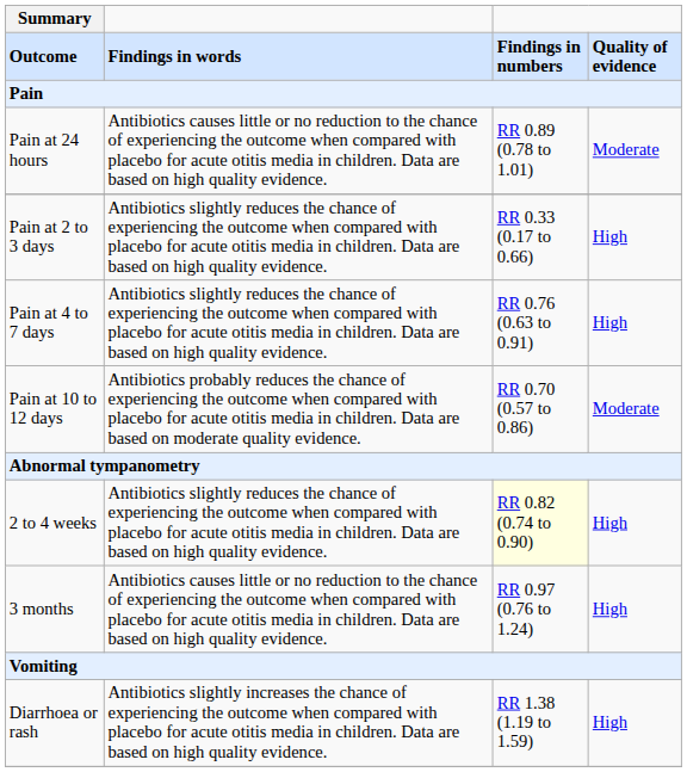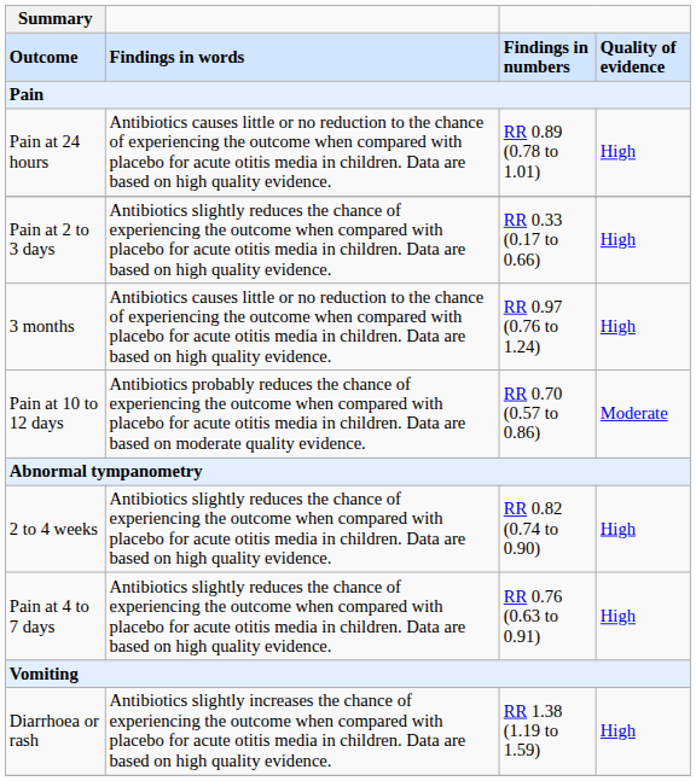Pain at 24 hours | Quality of evidence: Moderate -> High
rows swapped: Pain at 4 to 7 days <-> 3 months
2 to 4 weeks | Findings in numbers: lightyellow background -> no background
